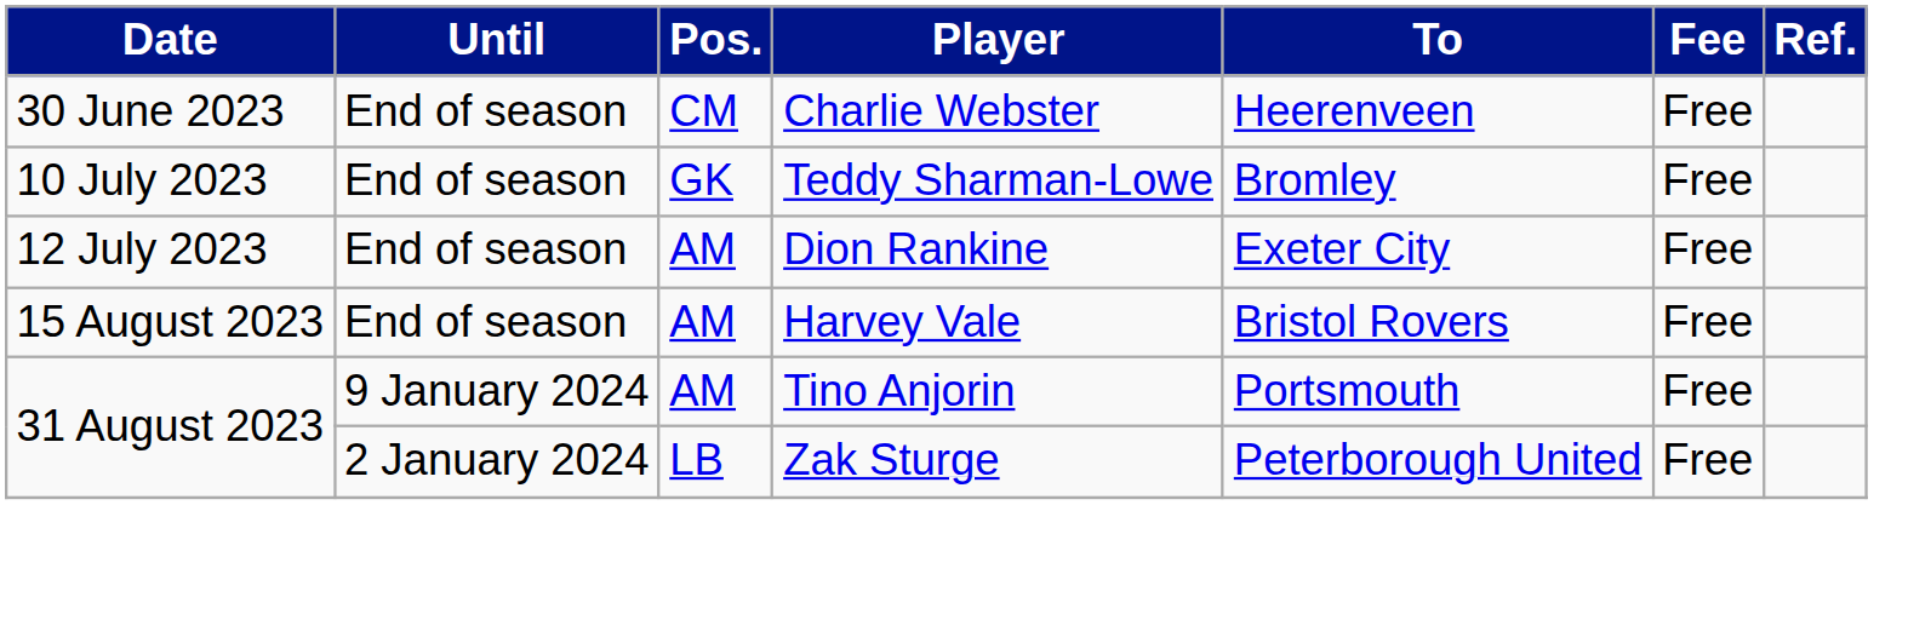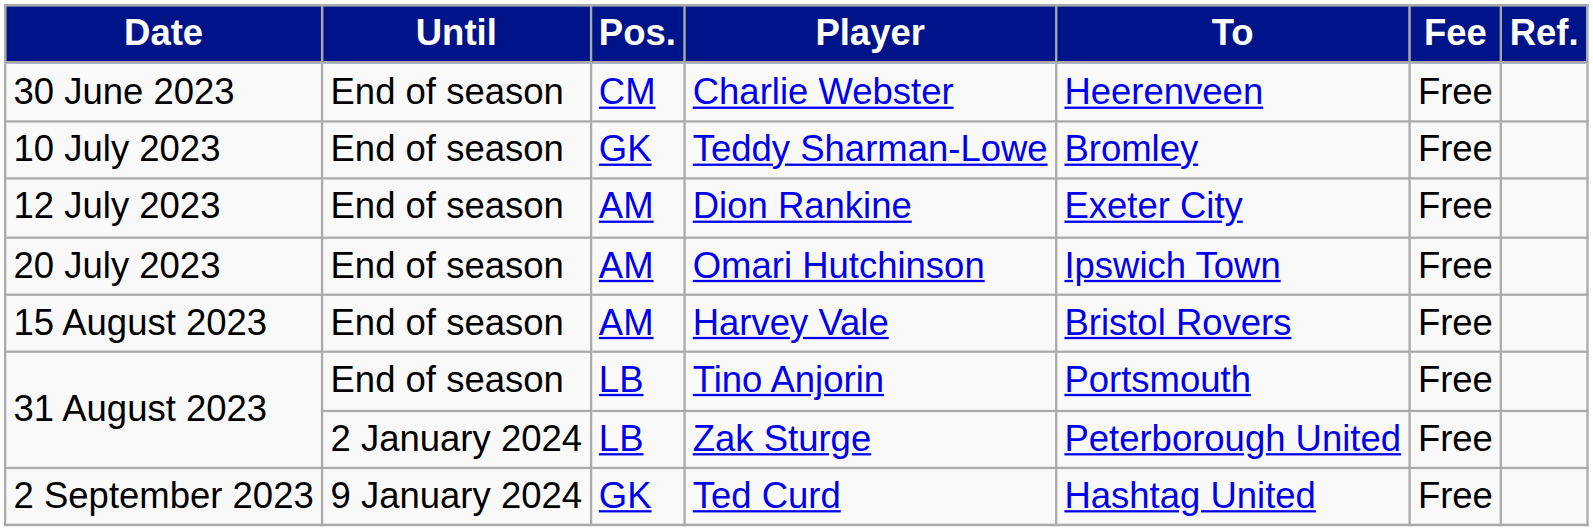+ row: 20 July 2023 | End of season | AM | Omari Hutchinson | Ipswich Town | Free
Tino Anjorin | Until: 9 January 2024 -> End of season
Tino Anjorin | Pos.: AM -> LB
+ row: 2 September 2023 | 9 January 2024 | GK | Ted Curd | Hashtag United | Free
